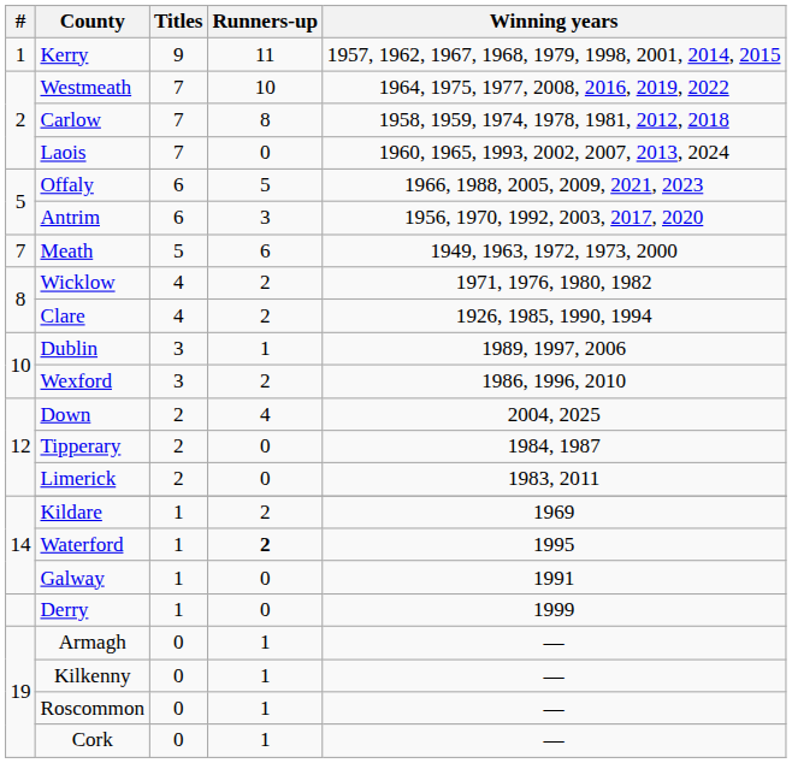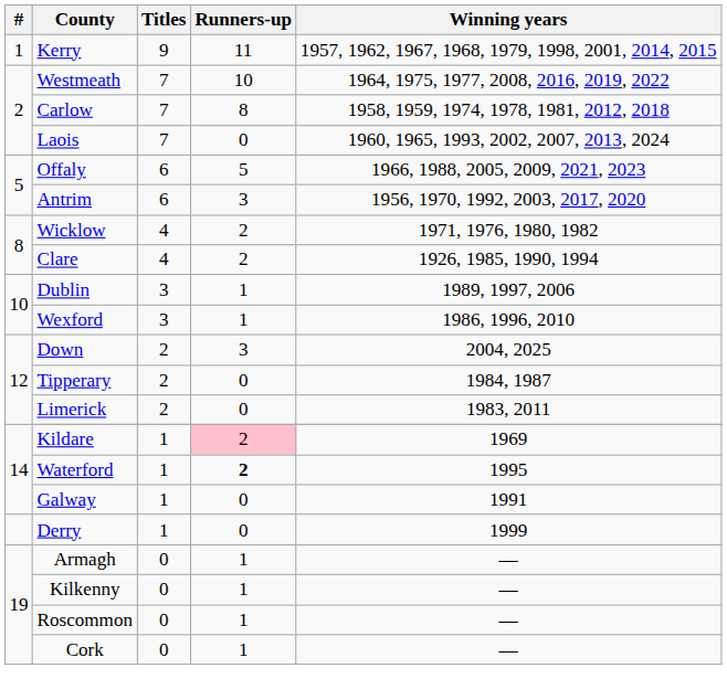- row: 7 | Meath | 5 | 6 | 1949, 1963, 1972, 1973, 2000
Wexford | Runners-up: 2 -> 1
Down | Runners-up: 4 -> 3
Kildare | Runners-up: no background -> pink background
